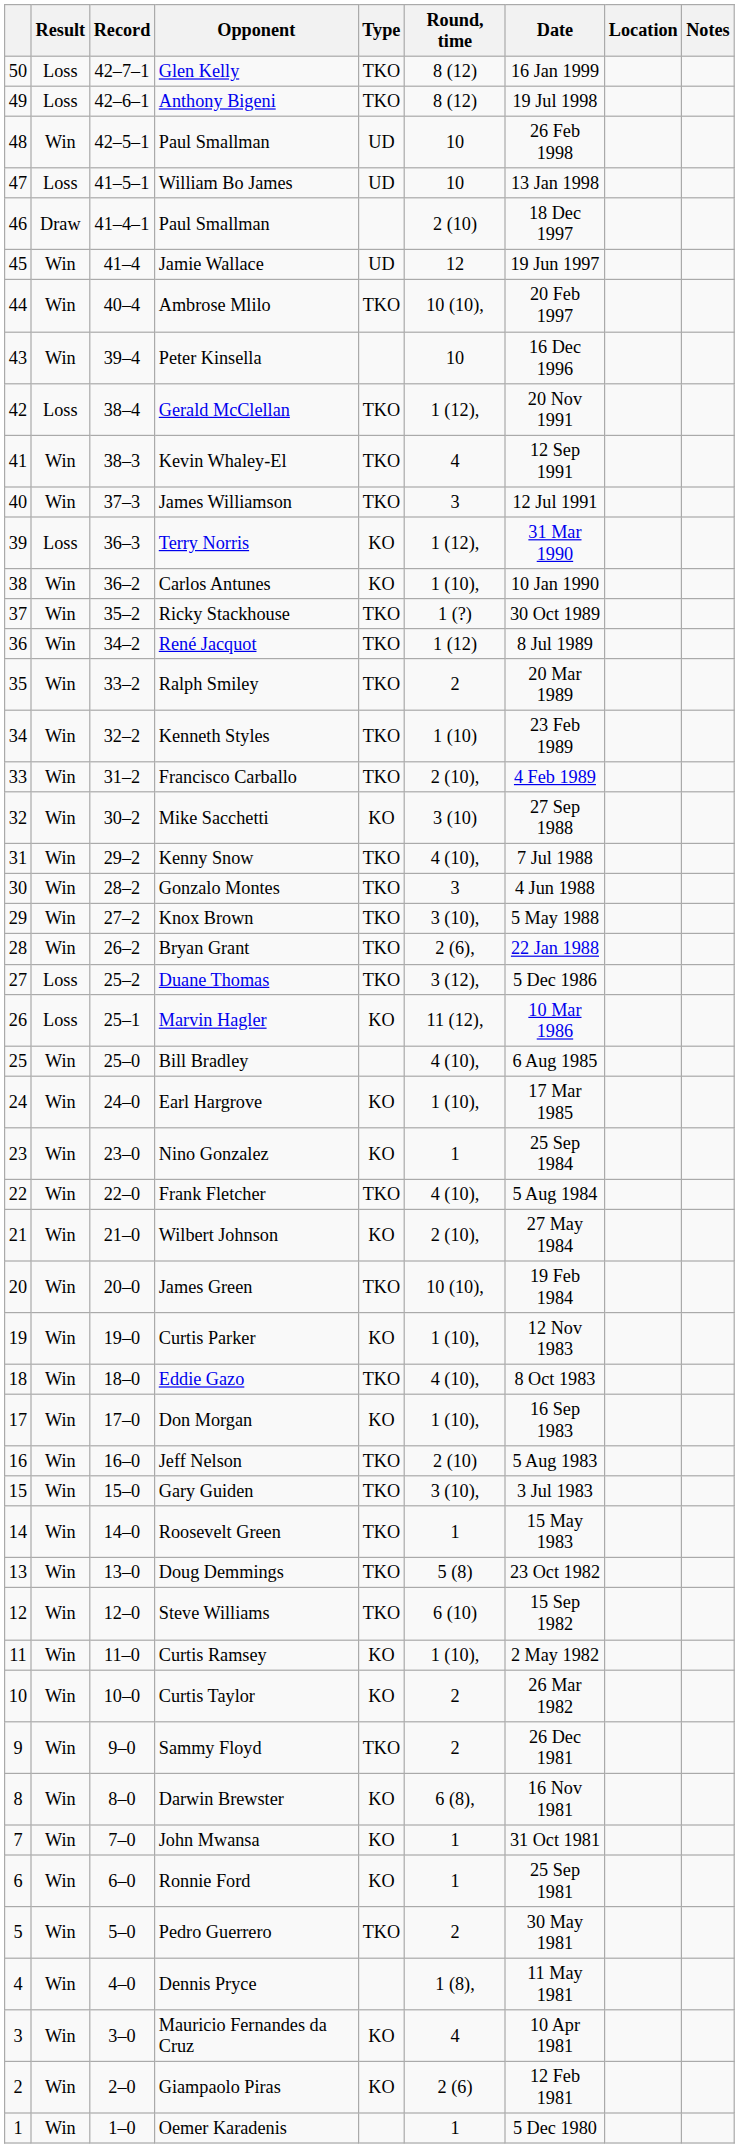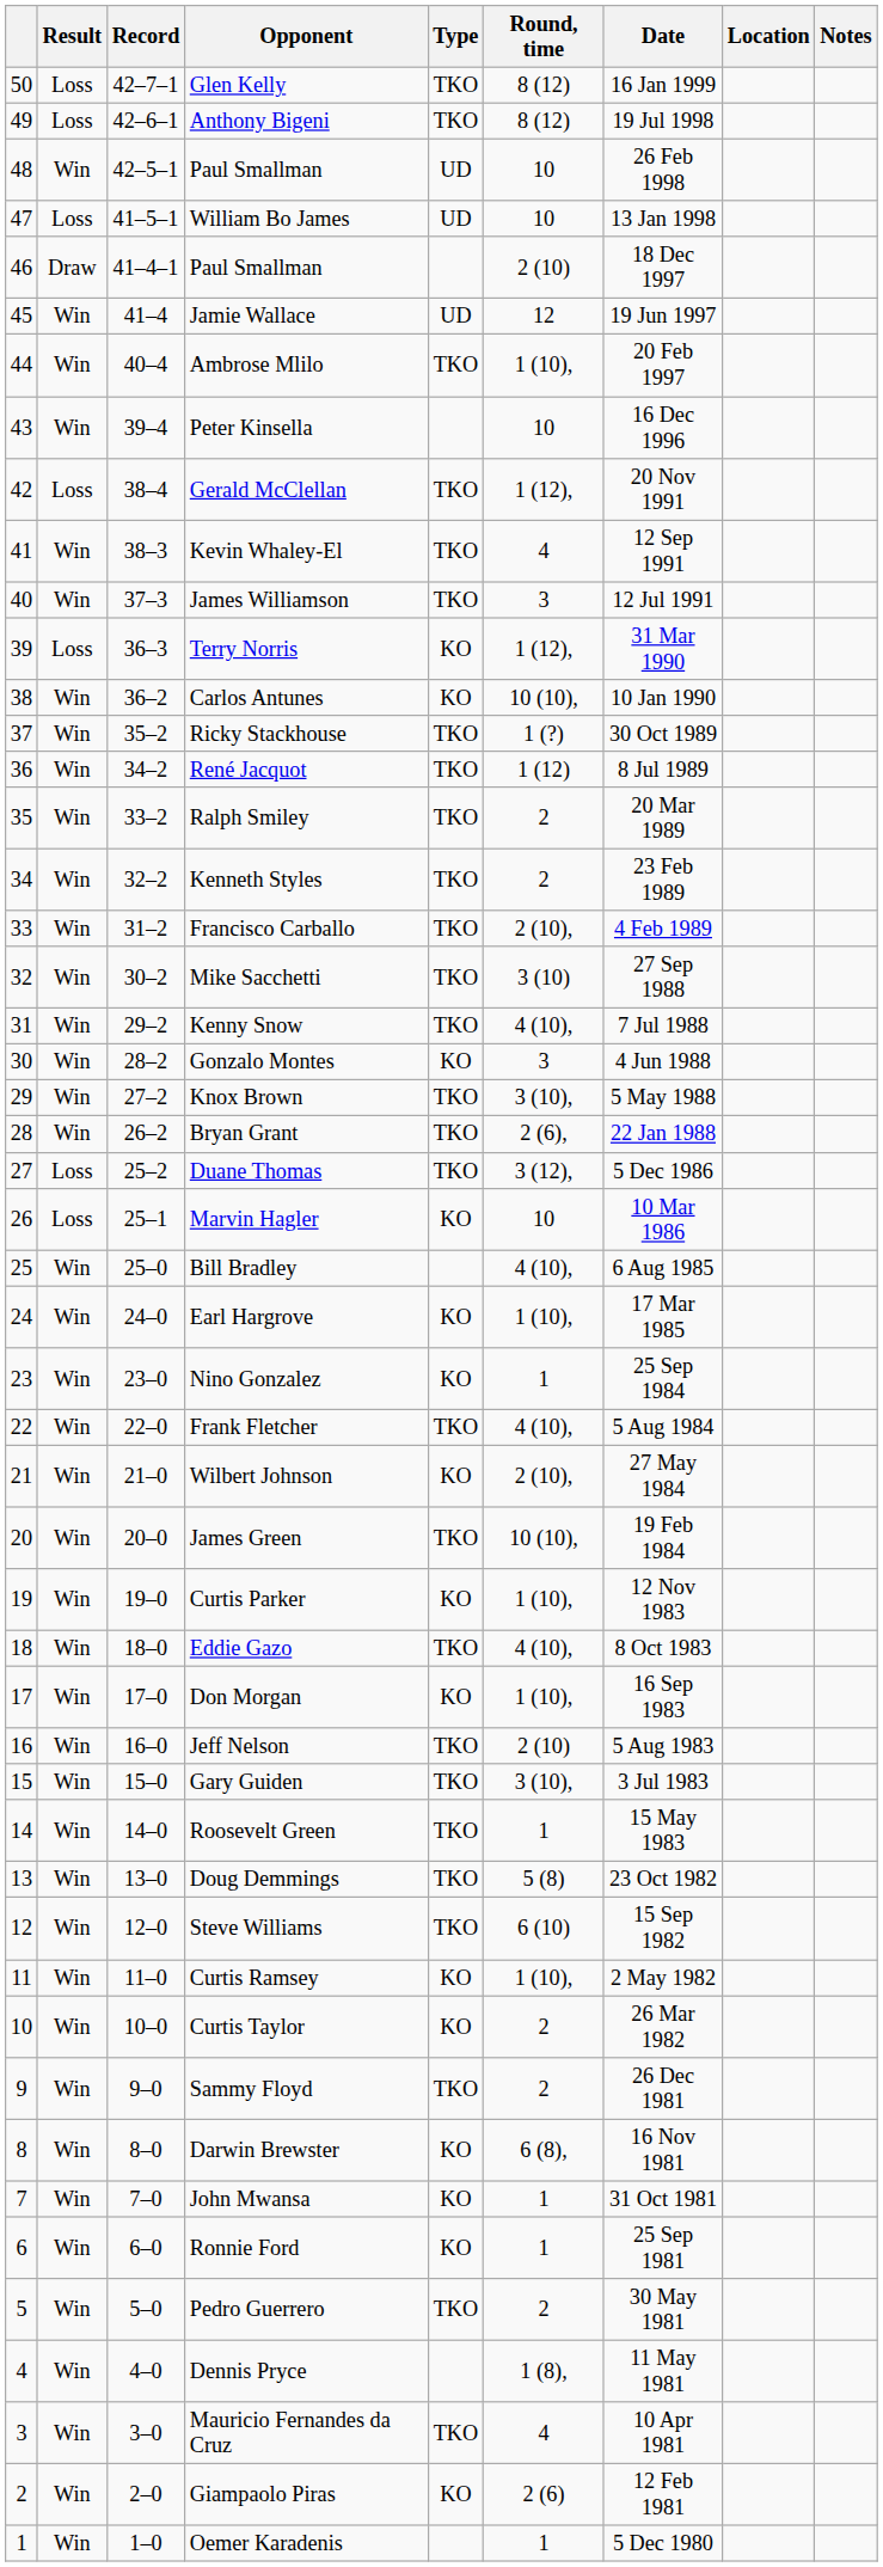Ambrose Mlilo | Round, time: 10 (10), -> 1 (10),
Carlos Antunes | Round, time: 1 (10), -> 10 (10),
Kenneth Styles | Round, time: 1 (10) -> 2
Mike Sacchetti | Type: KO -> TKO
Gonzalo Montes | Type: TKO -> KO
Marvin Hagler | Round, time: 11 (12), -> 10
Mauricio Fernandes da Cruz | Type: KO -> TKO
